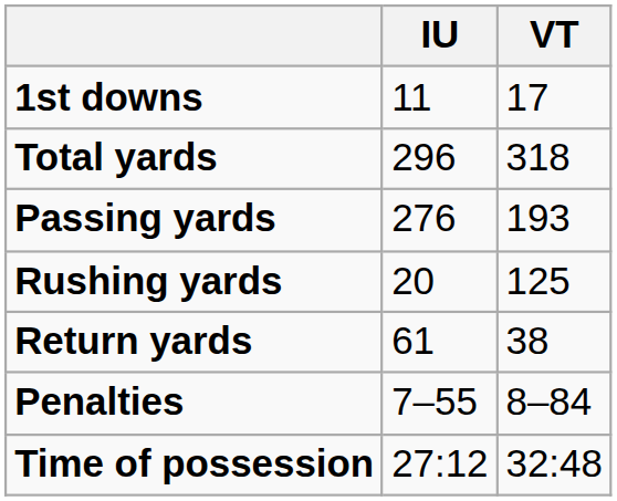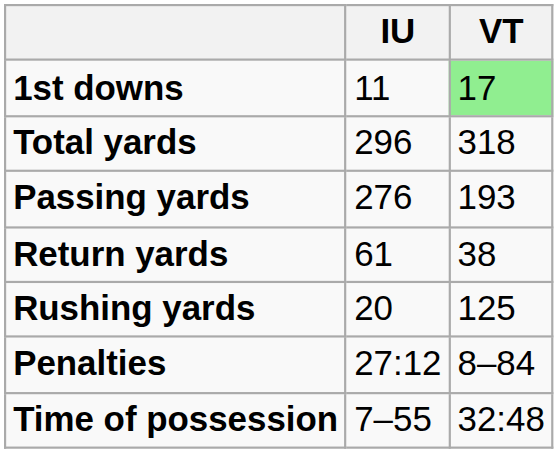1st downs | VT: no background -> lightgreen background
rows swapped: Rushing yards <-> Return yards
Penalties | IU: 7–55 -> 27:12
Time of possession | IU: 27:12 -> 7–55
